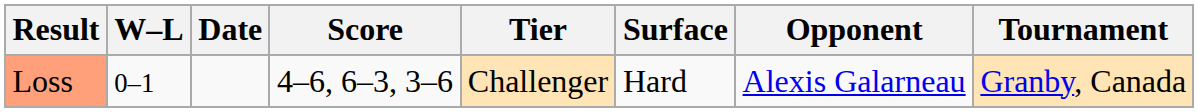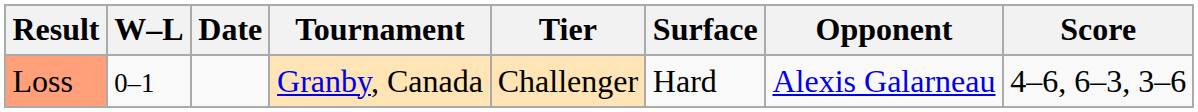columns swapped: Tournament <-> Score
